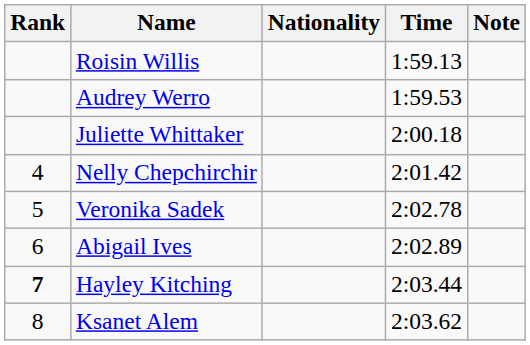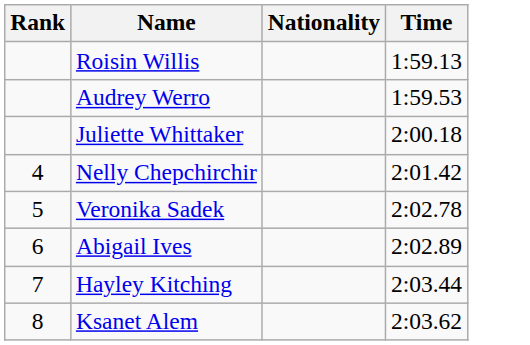- column: Note
Hayley Kitching | Rank: bold -> normal
